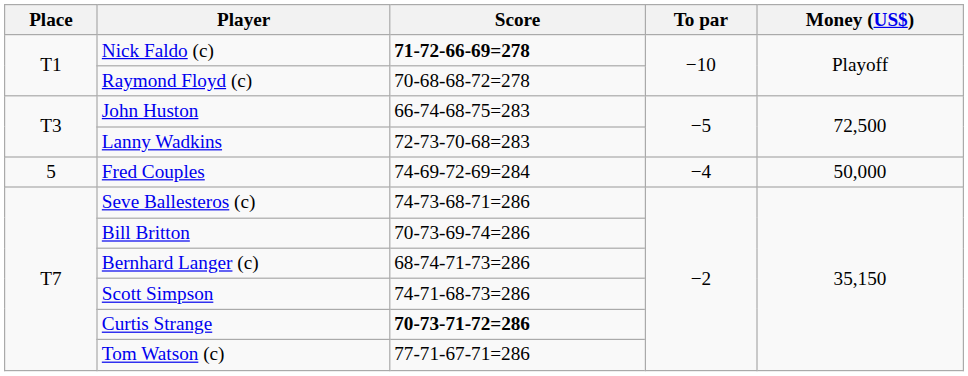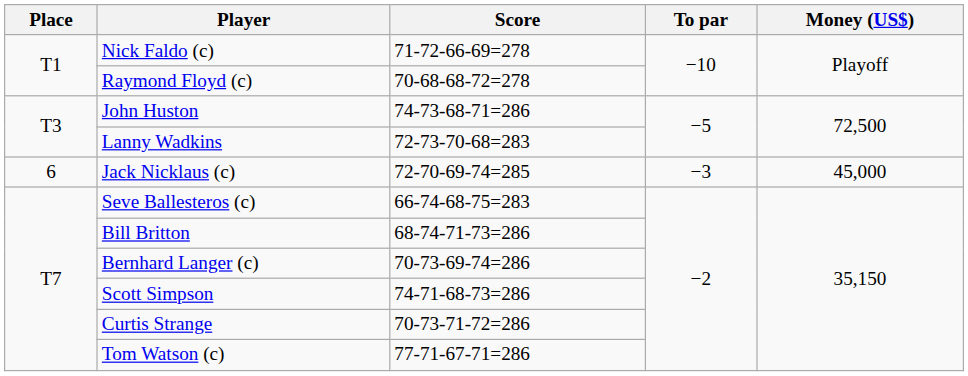Nick Faldo (c) | Score: bold -> normal
John Huston | Score: 66-74-68-75=283 -> 74-73-68-71=286
- row: 5 | Fred Couples | 74-69-72-69=284 | −4 | 50,000
+ row: 6 | Jack Nicklaus (c) | 72-70-69-74=285 | −3 | 45,000
Seve Ballesteros (c) | Score: 74-73-68-71=286 -> 66-74-68-75=283
Bill Britton | Score: 70-73-69-74=286 -> 68-74-71-73=286
Bernhard Langer (c) | Score: 68-74-71-73=286 -> 70-73-69-74=286
Curtis Strange | Score: bold -> normal
